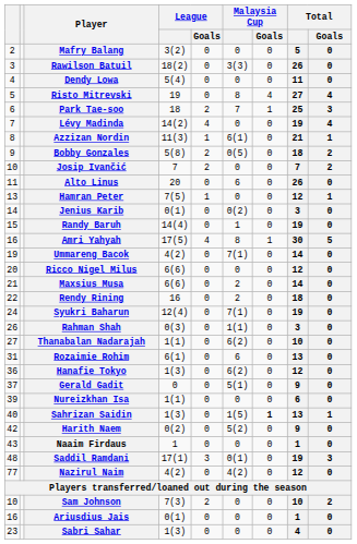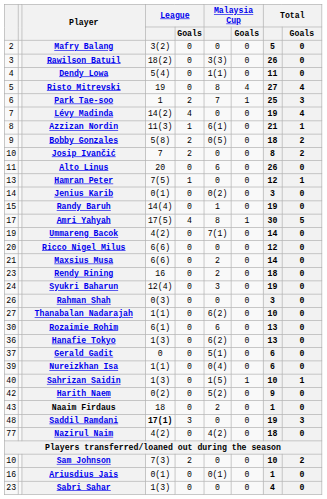Dendy Lowa | Malaysia Cup: 0 -> 1(1)
Park Tae-soo | League: 18 -> 1
Josip Ivančić | Total: 7 -> 8
Amri Yahyah | column 1: 16 -> 17
Rendy Rining | column 1: 22 -> 23
Syukri Baharun | Malaysia Cup: 7(1) -> 3
Rahman Shah | Malaysia Cup: 1(1) -> 0
Rozaimie Rohim | column 1: 31 -> 30
Hanafie Tokyo | Total: 12 -> 13
Gerald Gadit | Total: 9 -> 6
Nureizkhan Isa | Malaysia Cup: 0 -> 0(4)
Sahrizan Saidin | Malaysia Cup / Goals: bold -> normal
Sahrizan Saidin | Total: 13 -> 10
Naaim Firdaus | League: 1 -> 18
Naaim Firdaus | Malaysia Cup: 0 -> 2
Saddil Ramdani | League: normal -> bold
Saddil Ramdani | Malaysia Cup: 0(1) -> 0
Nazirul Naim | Total: 12 -> 18
Ariusdius Jais | Malaysia Cup: 0 -> 0(1)
